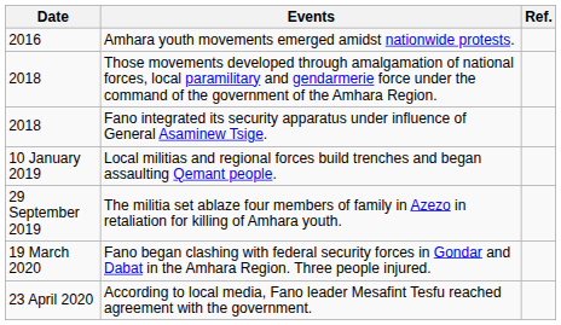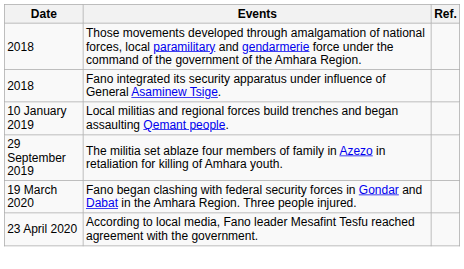- row: 2016 | Amhara youth movements emerged amidst nationwide protests.
